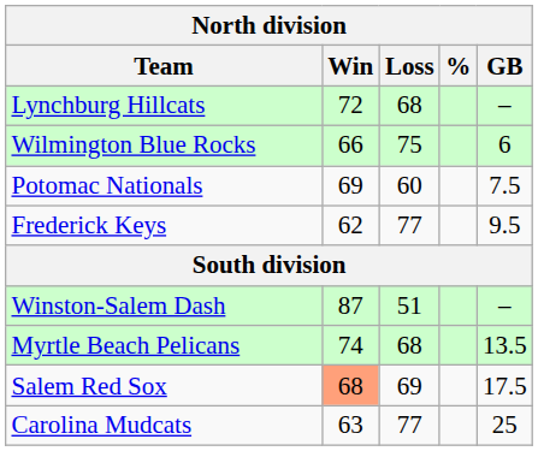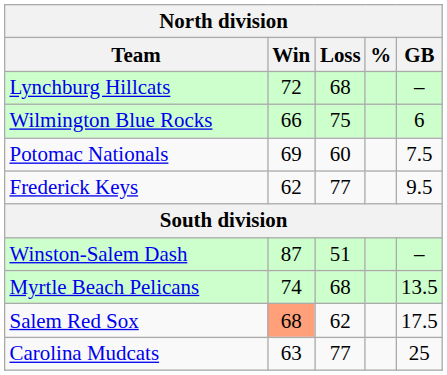Salem Red Sox | Loss: 69 -> 62
